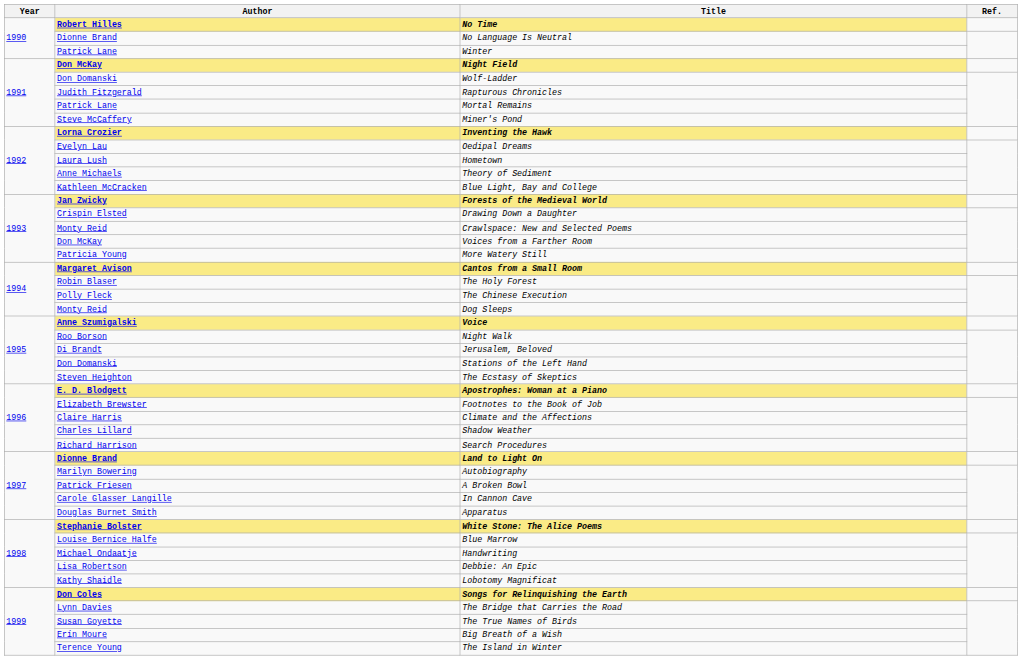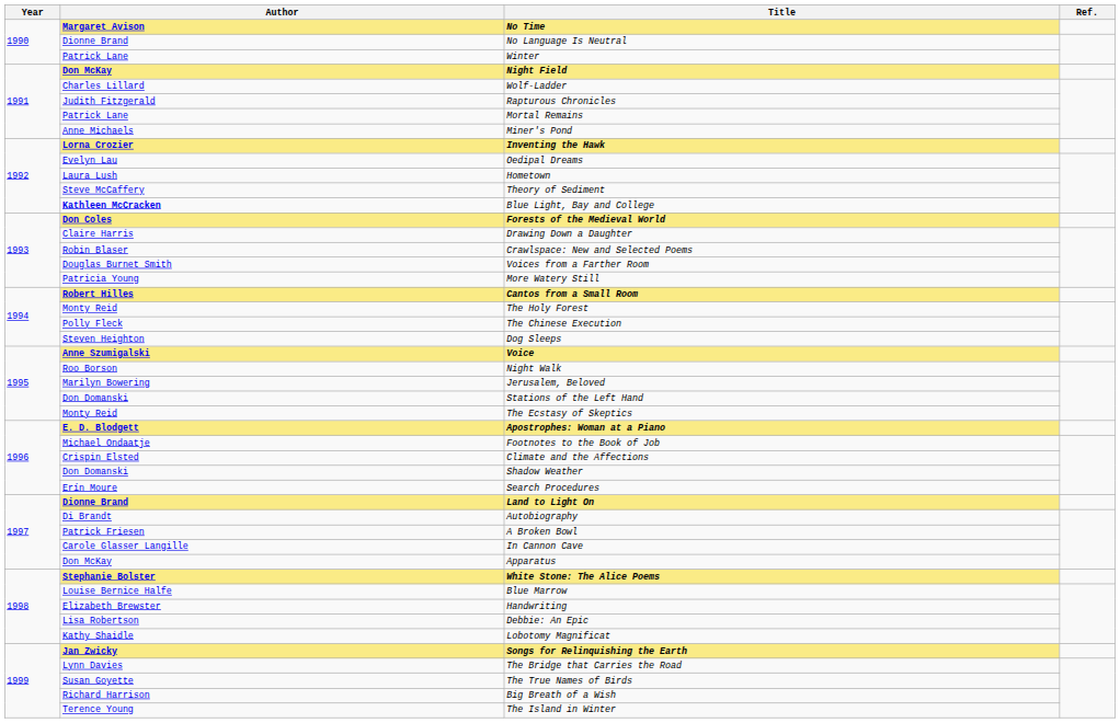No Time | Author: Robert Hilles -> Margaret Avison
Wolf-Ladder | Author: Don Domanski -> Charles Lillard
Miner's Pond | Author: Steve McCaffery -> Anne Michaels
Theory of Sediment | Author: Anne Michaels -> Steve McCaffery
Blue Light, Bay and College | Author: normal -> bold
Forests of the Medieval World | Author: Jan Zwicky -> Don Coles
Drawing Down a Daughter | Author: Crispin Elsted -> Claire Harris
Crawlspace: New and Selected Poems | Author: Monty Reid -> Robin Blaser
Voices from a Farther Room | Author: Don McKay -> Douglas Burnet Smith
Cantos from a Small Room | Author: Margaret Avison -> Robert Hilles
The Holy Forest | Author: Robin Blaser -> Monty Reid
Dog Sleeps | Author: Monty Reid -> Steven Heighton
Jerusalem, Beloved | Author: Di Brandt -> Marilyn Bowering
The Ecstasy of Skeptics | Author: Steven Heighton -> Monty Reid
Footnotes to the Book of Job | Author: Elizabeth Brewster -> Michael Ondaatje
Climate and the Affections | Author: Claire Harris -> Crispin Elsted
Shadow Weather | Author: Charles Lillard -> Don Domanski
Search Procedures | Author: Richard Harrison -> Erín Moure
Autobiography | Author: Marilyn Bowering -> Di Brandt
Apparatus | Author: Douglas Burnet Smith -> Don McKay
Handwriting | Author: Michael Ondaatje -> Elizabeth Brewster
Songs for Relinquishing the Earth | Author: Don Coles -> Jan Zwicky
Big Breath of a Wish | Author: Erín Moure -> Richard Harrison
